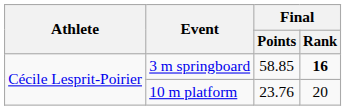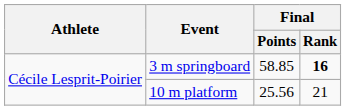10 m platform | Final / Points: 23.76 -> 25.56
10 m platform | Final / Rank: 20 -> 21
